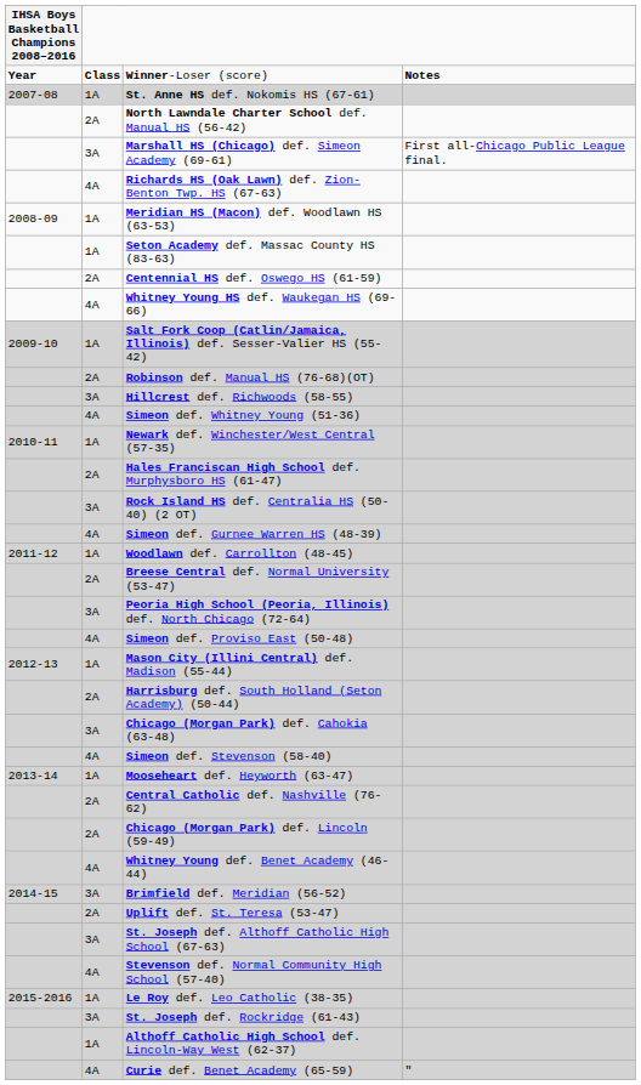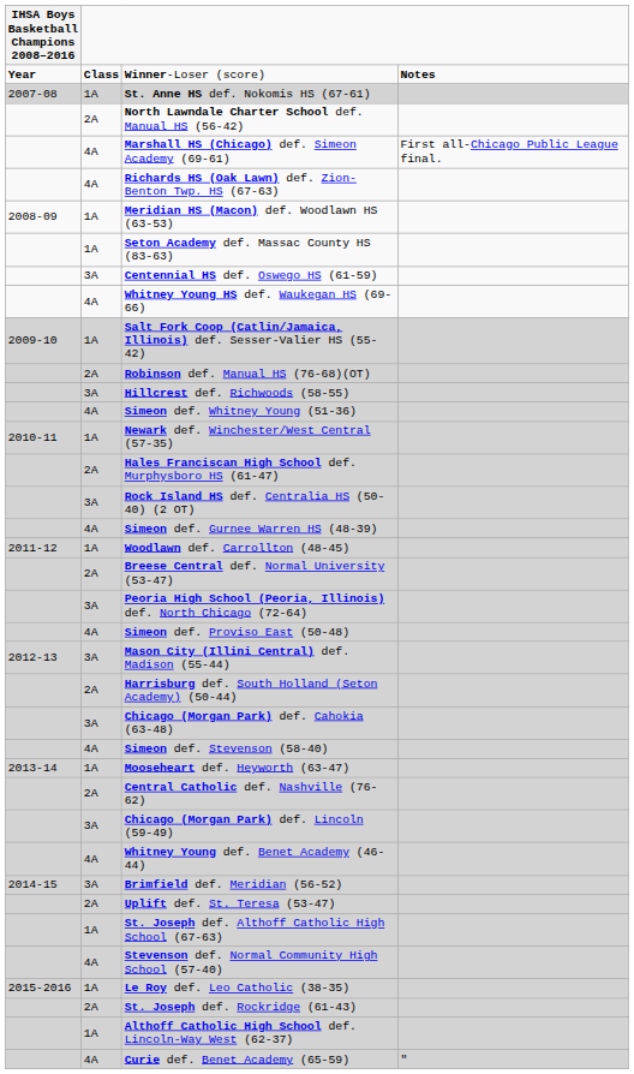Marshall HS (Chicago) def. Simeon Academy (69-61) | column 2: 3A -> 4A
Centennial HS def. Oswego HS (61-59) | column 2: 2A -> 3A
Mason City (Illini Central) def. Madison (55-44) | column 2: 1A -> 3A
Chicago (Morgan Park) def. Lincoln (59-49) | column 2: 2A -> 3A
St. Joseph def. Althoff Catholic High School (67-63) | column 2: 3A -> 1A
St. Joseph def. Rockridge (61-43) | column 2: 3A -> 2A
